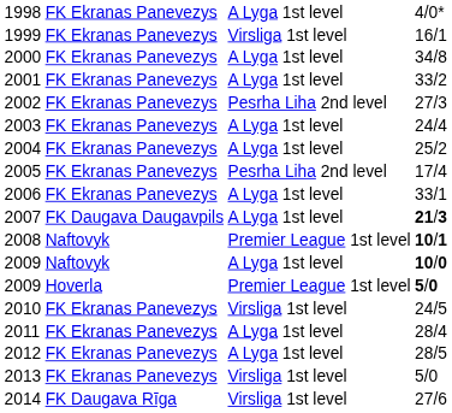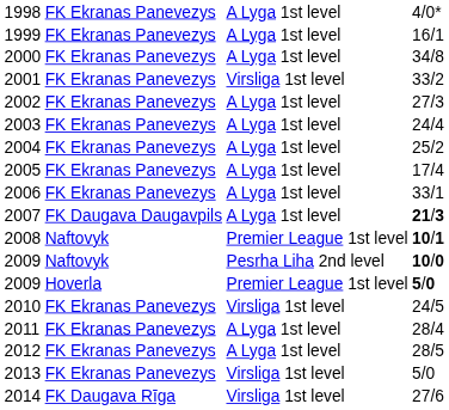1999 | column 3: Virsliga 1st level -> A Lyga 1st level
2001 | column 3: A Lyga 1st level -> Virsliga 1st level
2002 | column 3: Pesrha Liha 2nd level -> A Lyga 1st level
2005 | column 3: Pesrha Liha 2nd level -> A Lyga 1st level
2009 / 10/0 | column 3: A Lyga 1st level -> Pesrha Liha 2nd level
